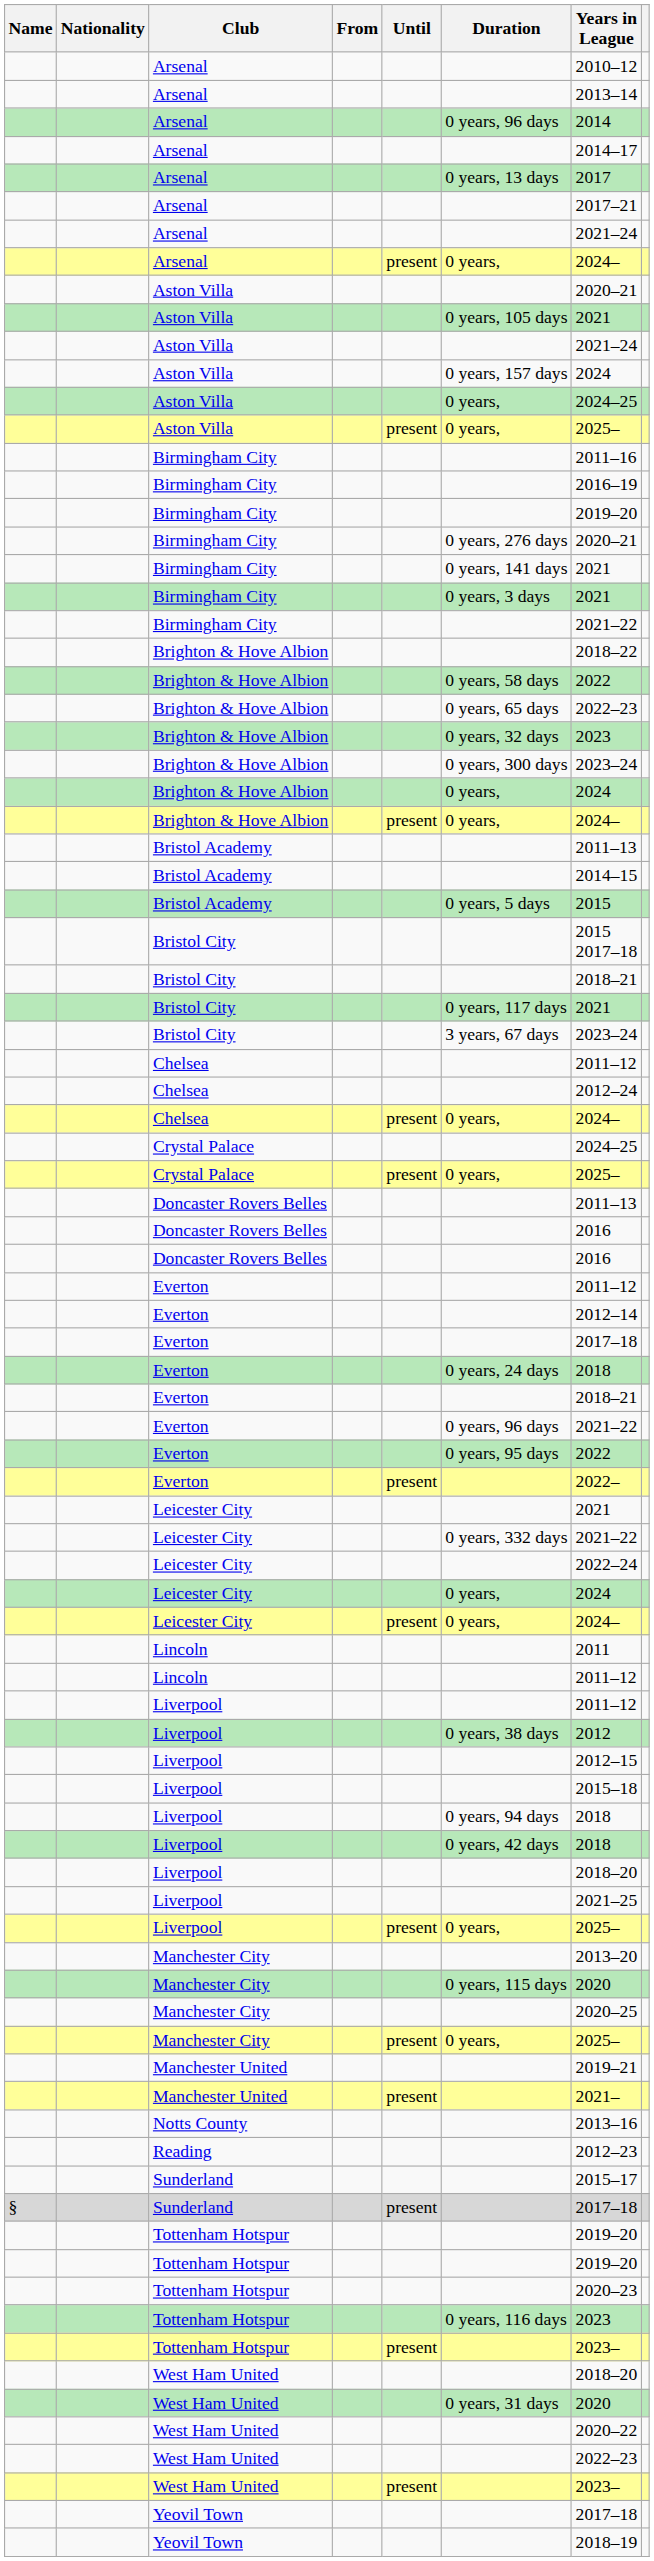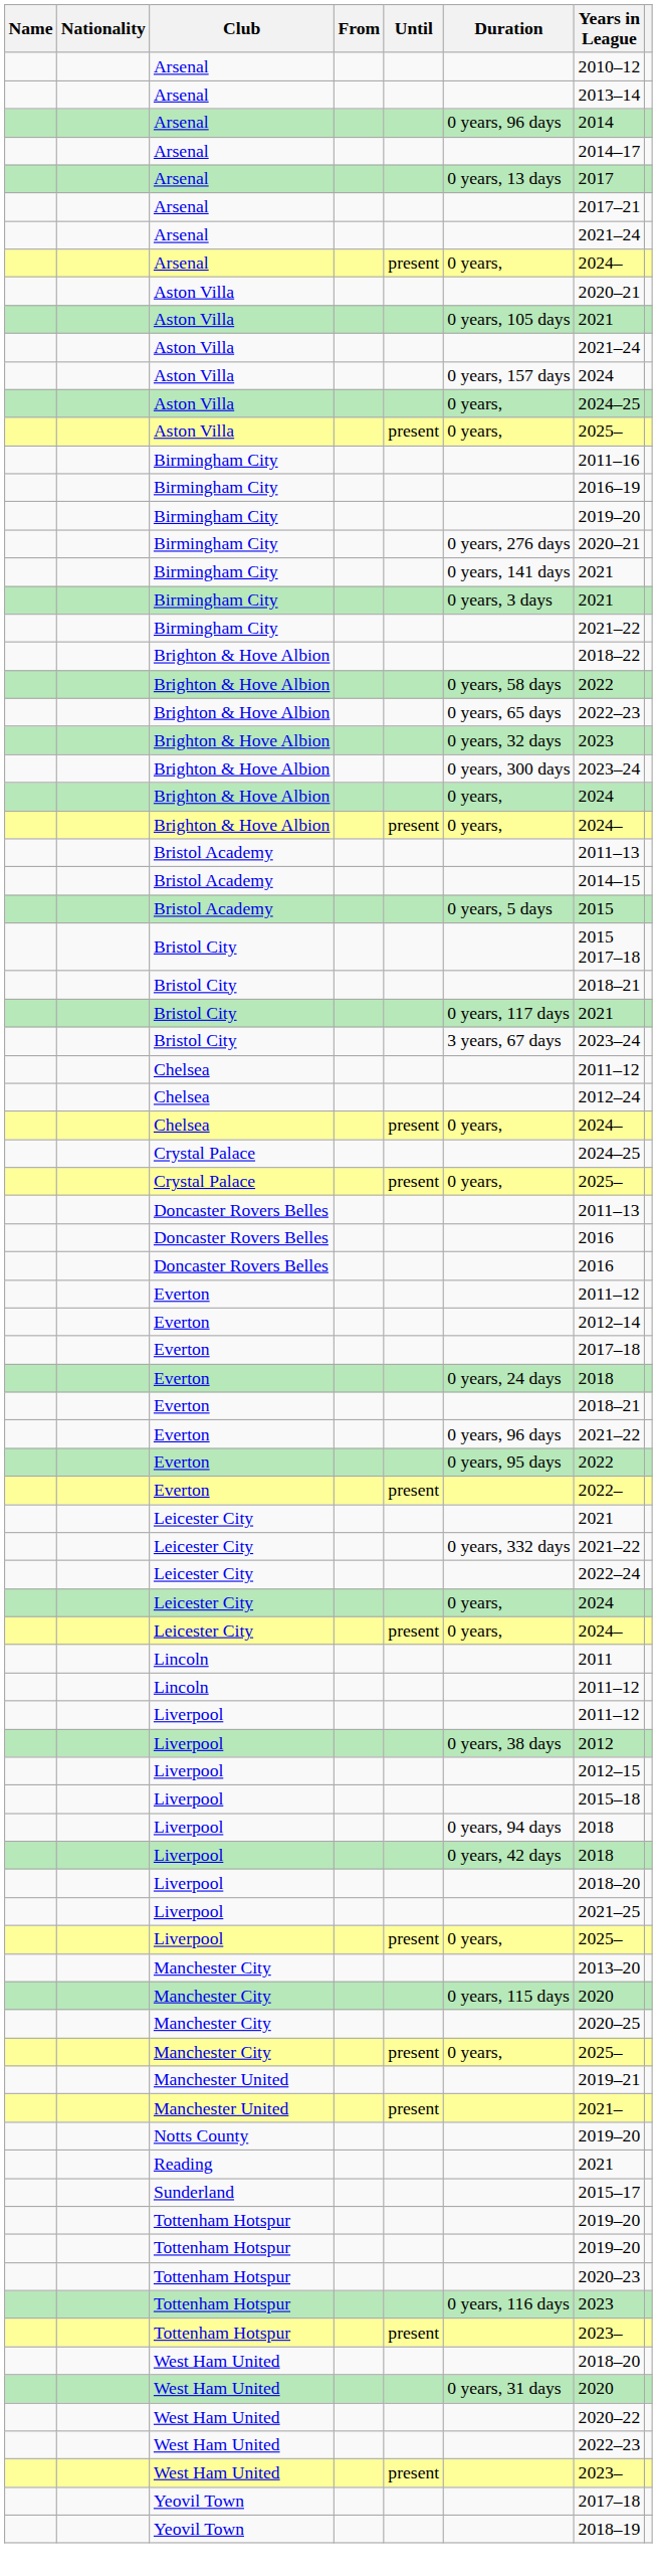Notts County | Years in League: 2013–16 -> 2019–20
Reading | Years in League: 2012–23 -> 2021
- row: § | Sunderland | present | 2017–18
